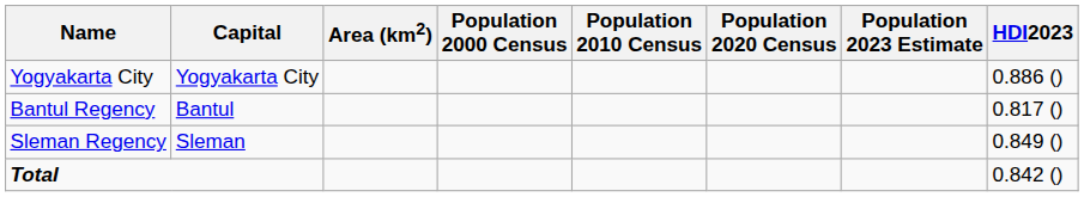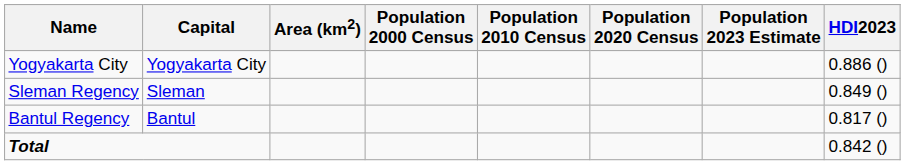rows swapped: Bantul Regency <-> Sleman Regency
